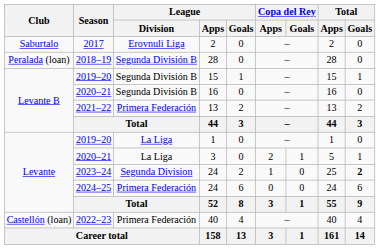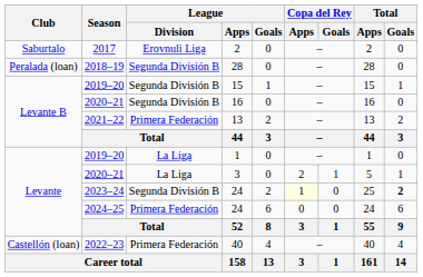2023–24 / 24 | League / Division: Segunda Division -> Segunda División B
2023–24 / 24 | Copa del Rey / Apps: no background -> lightyellow background
